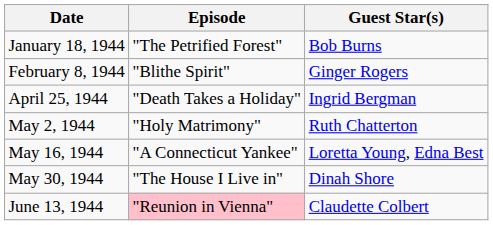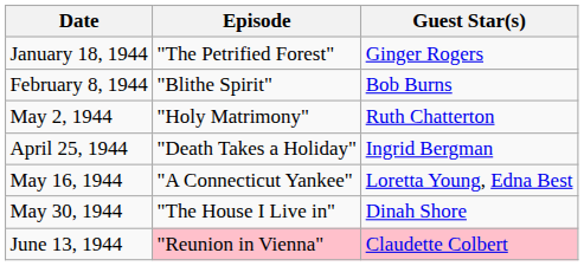January 18, 1944 | Guest Star(s): Bob Burns -> Ginger Rogers
February 8, 1944 | Guest Star(s): Ginger Rogers -> Bob Burns
rows swapped: April 25, 1944 <-> May 2, 1944
June 13, 1944 | Guest Star(s): no background -> pink background
